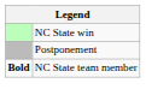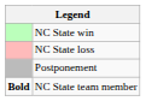+ row: NC State loss
